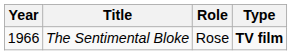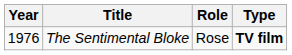The Sentimental Bloke | Year: 1966 -> 1976
